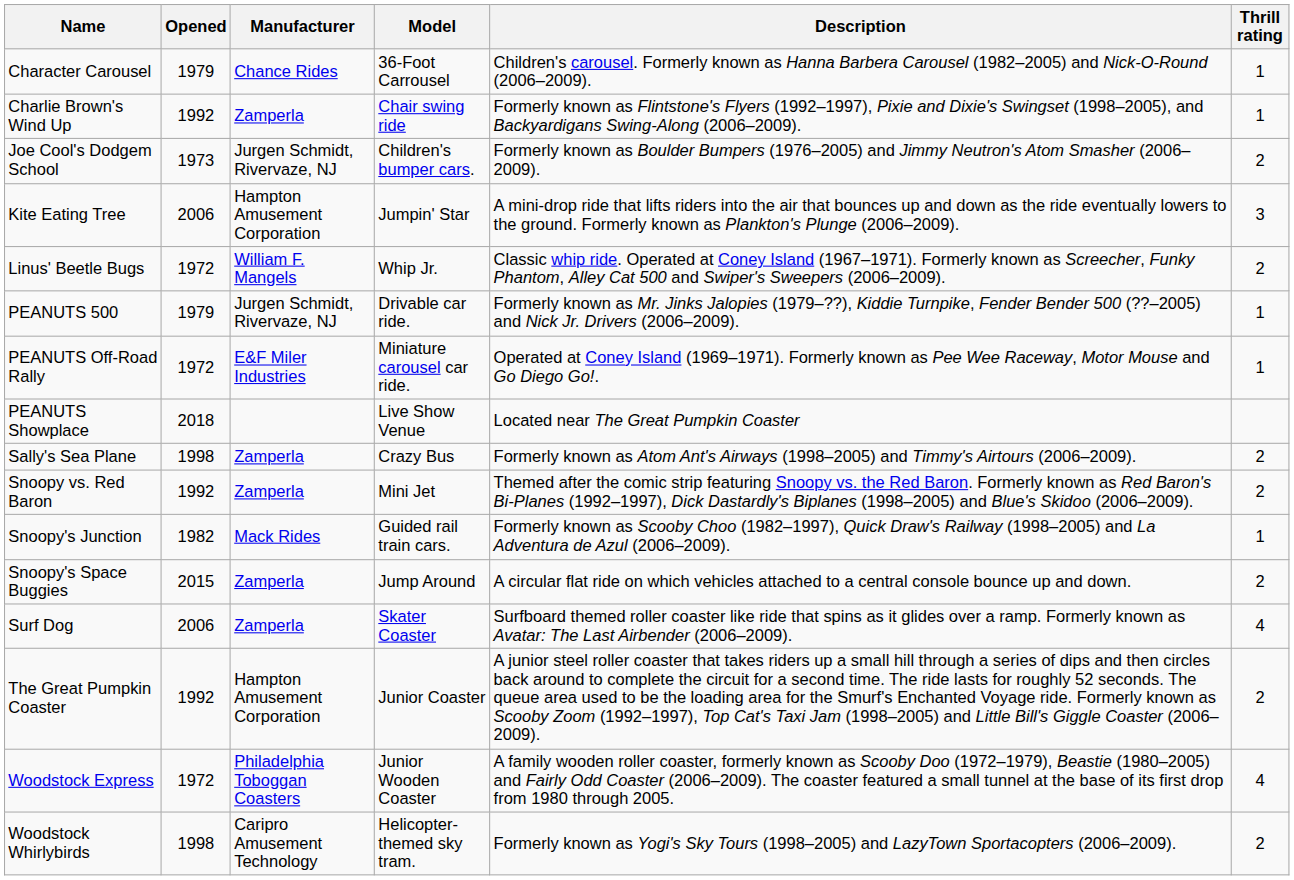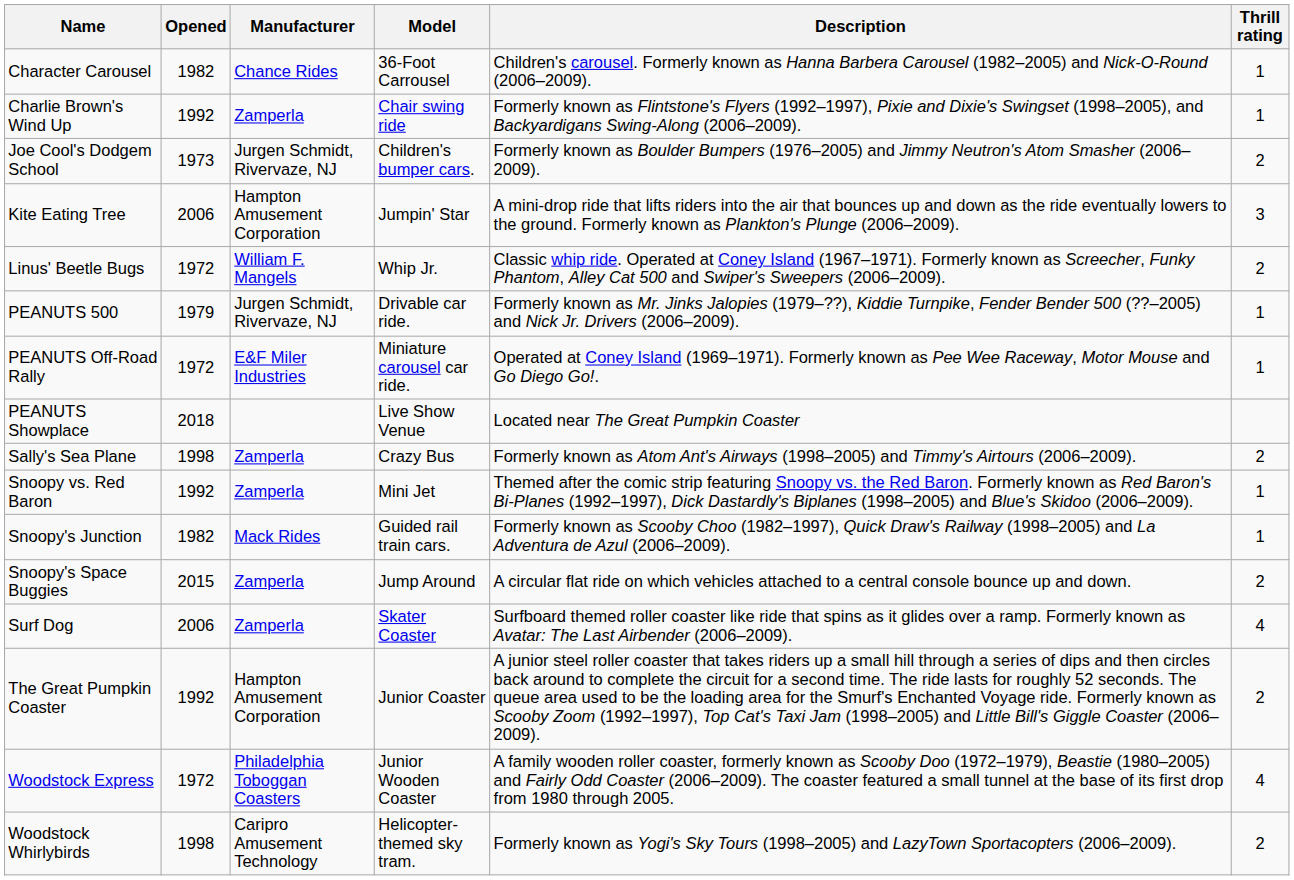Character Carousel | Opened: 1979 -> 1982
Snoopy vs. Red Baron | Thrill rating: 2 -> 1
